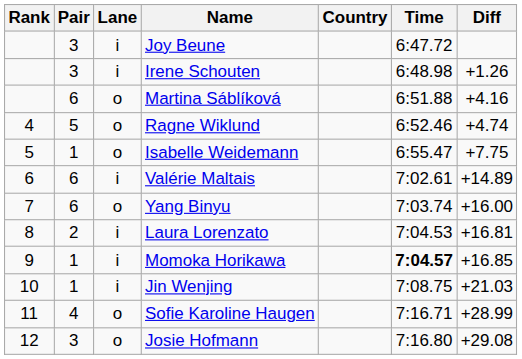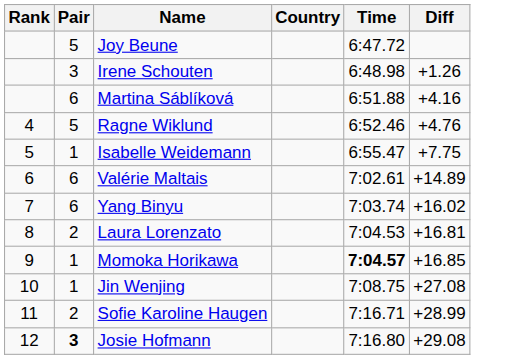- column: Lane | i | i | o | o | o | i | o | i | i | i | o | o
Joy Beune | Pair: 3 -> 5
Ragne Wiklund | Diff: +4.74 -> +4.76
Yang Binyu | Diff: +16.00 -> +16.02
Jin Wenjing | Diff: +21.03 -> +27.08
Sofie Karoline Haugen | Pair: 4 -> 2
Josie Hofmann | Pair: normal -> bold
